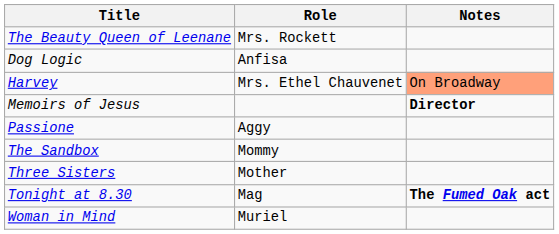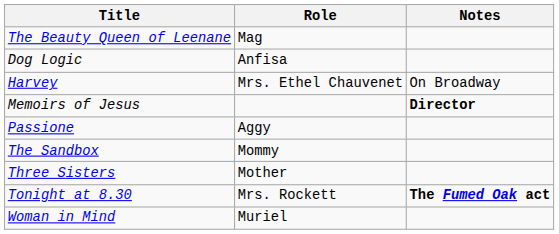The Beauty Queen of Leenane | Role: Mrs. Rockett -> Mag
Harvey | Notes: lightsalmon background -> no background
Tonight at 8.30 | Role: Mag -> Mrs. Rockett
